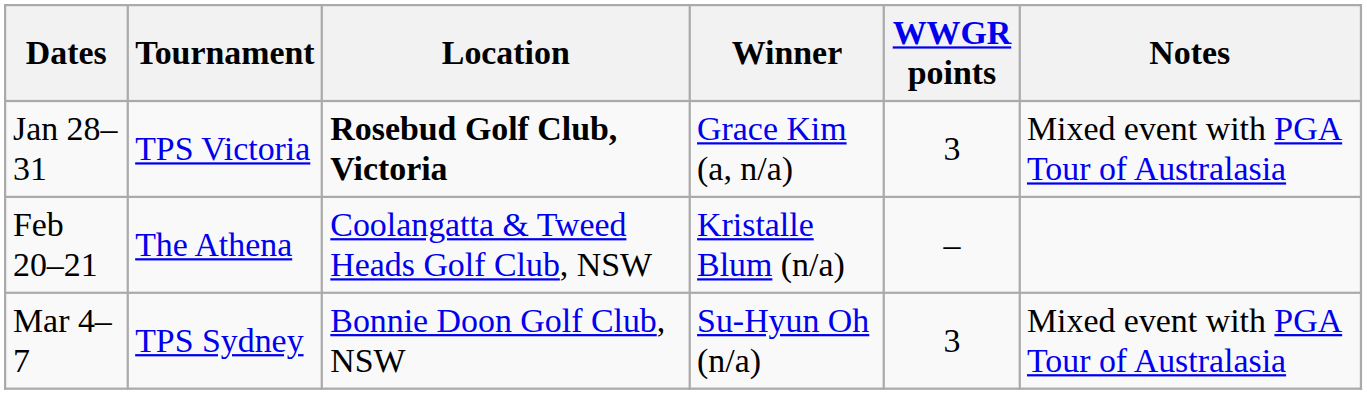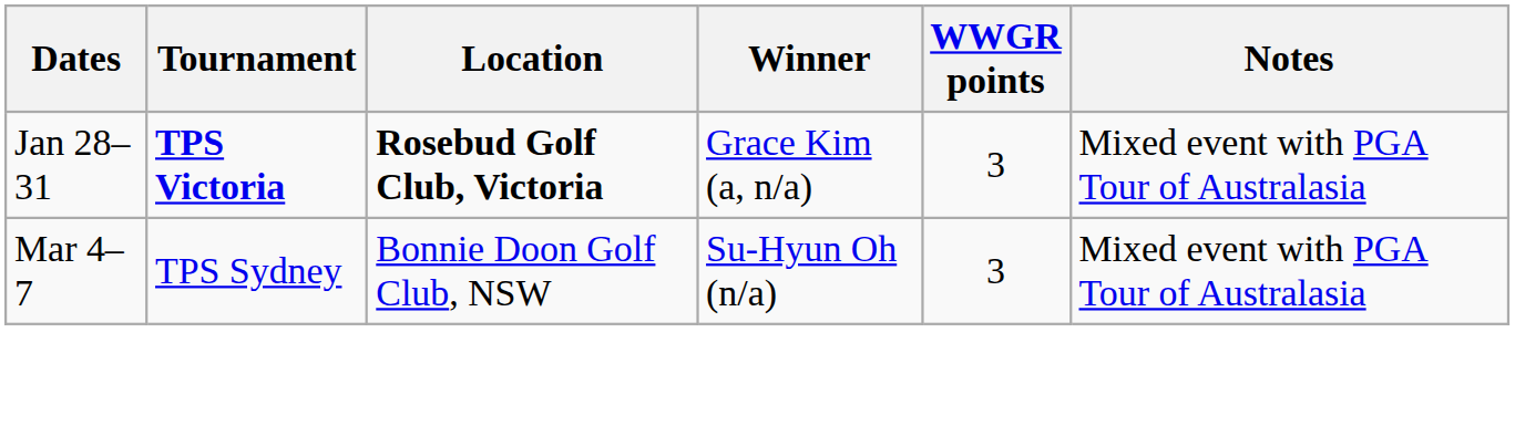Jan 28–31 | Tournament: normal -> bold
- row: Feb 20–21 | The Athena | Coolangatta & Tweed Heads Golf Club, NSW | Kristalle Blum (n/a) | –
